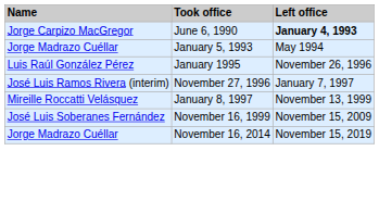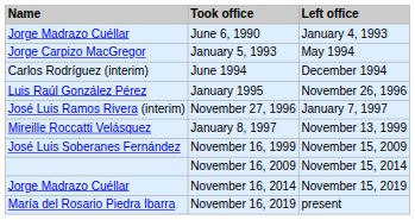June 6, 1990 | Name: Jorge Carpizo MacGregor -> Jorge Madrazo Cuéllar
June 6, 1990 | Left office: bold -> normal
January 5, 1993 | Name: Jorge Madrazo Cuéllar -> Jorge Carpizo MacGregor
+ row: Carlos Rodríguez (interim) | June 1994 | December 1994
+ row: November 16, 2009 | November 15, 2014
+ row: María del Rosario Piedra Ibarra | November 16, 2019 | present
